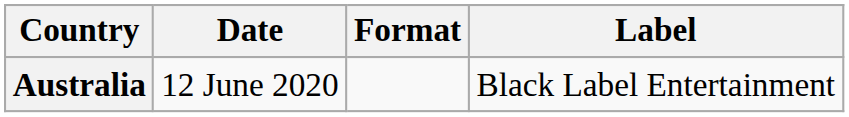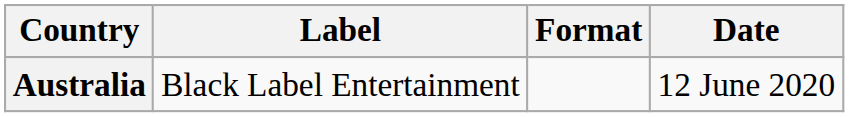columns swapped: Date <-> Label
